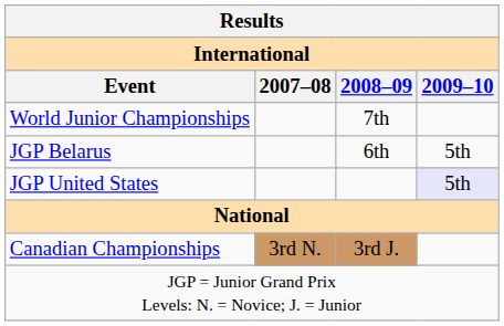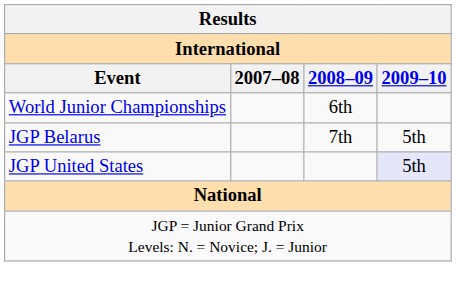World Junior Championships | 2008–09: 7th -> 6th
JGP Belarus | 2008–09: 6th -> 7th
- row: Canadian Championships | 3rd N. | 3rd J.
